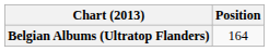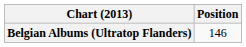Belgian Albums (Ultratop Flanders) | Position: 164 -> 146
